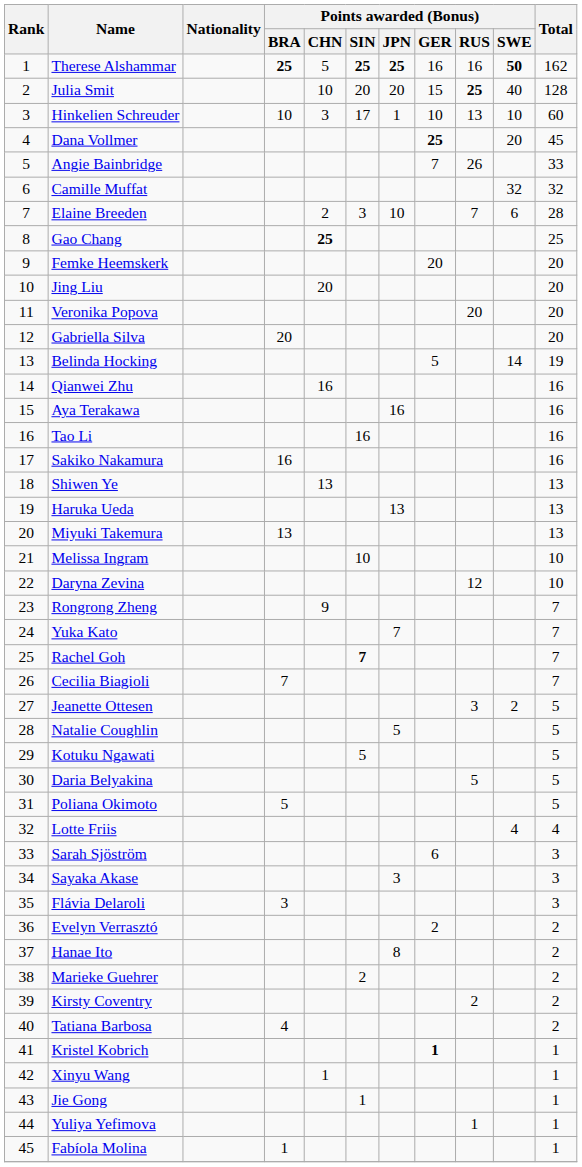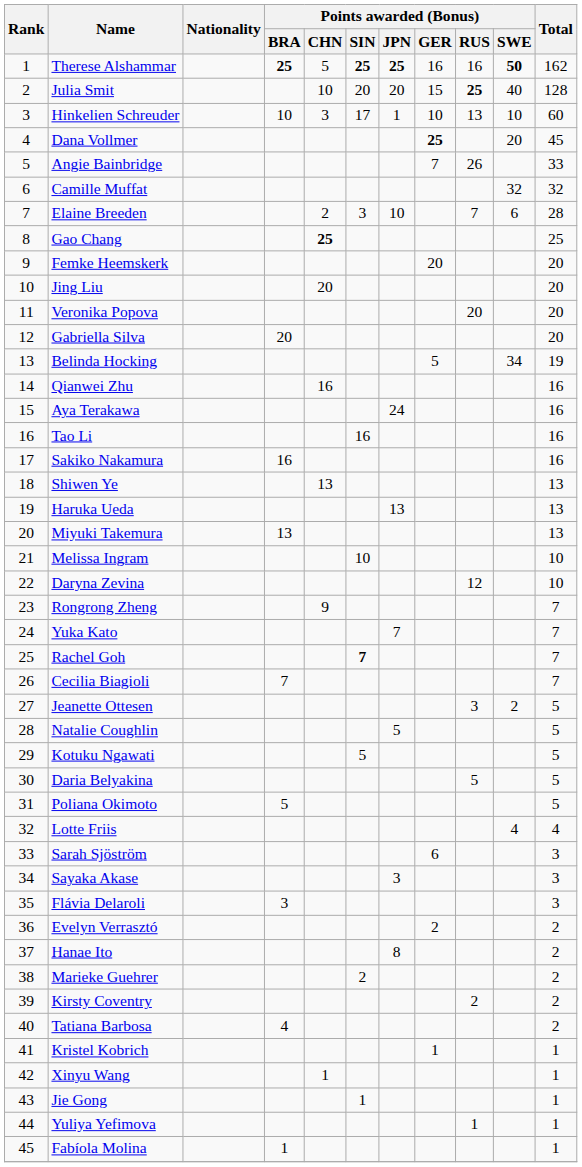Belinda Hocking | Points awarded (Bonus) / SWE: 14 -> 34
Aya Terakawa | Points awarded (Bonus) / JPN: 16 -> 24
Kristel Kobrich | Points awarded (Bonus) / GER: bold -> normal
